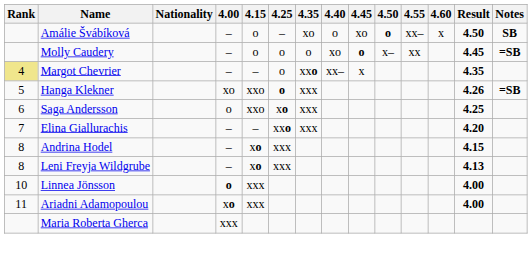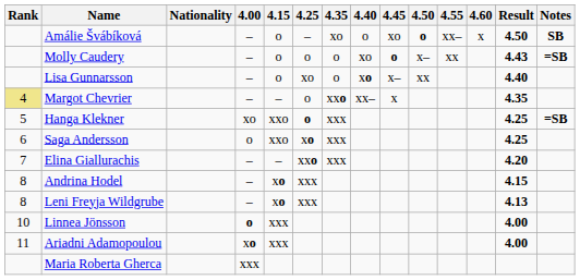Molly Caudery | Result: 4.45 -> 4.43
+ row: Lisa Gunnarsson | – | o | xo | o | xo | x– | xx | 4.40
Hanga Klekner | Result: 4.26 -> 4.25
